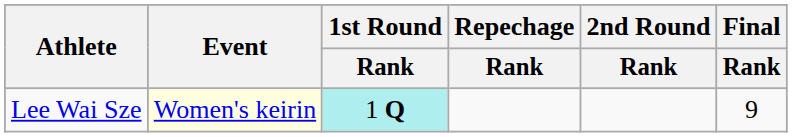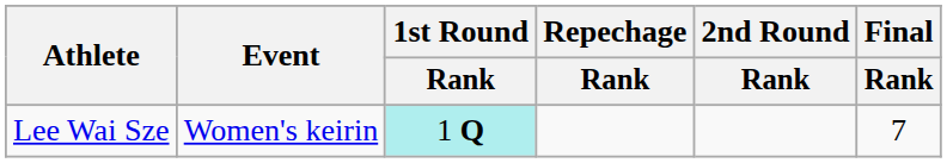Lee Wai Sze | Event: lightyellow background -> no background
Lee Wai Sze | Final / Rank: 9 -> 7
